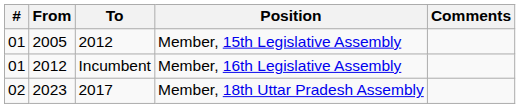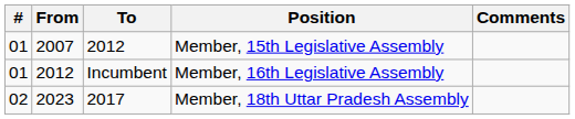Member, 15th Legislative Assembly | From: 2005 -> 2007
